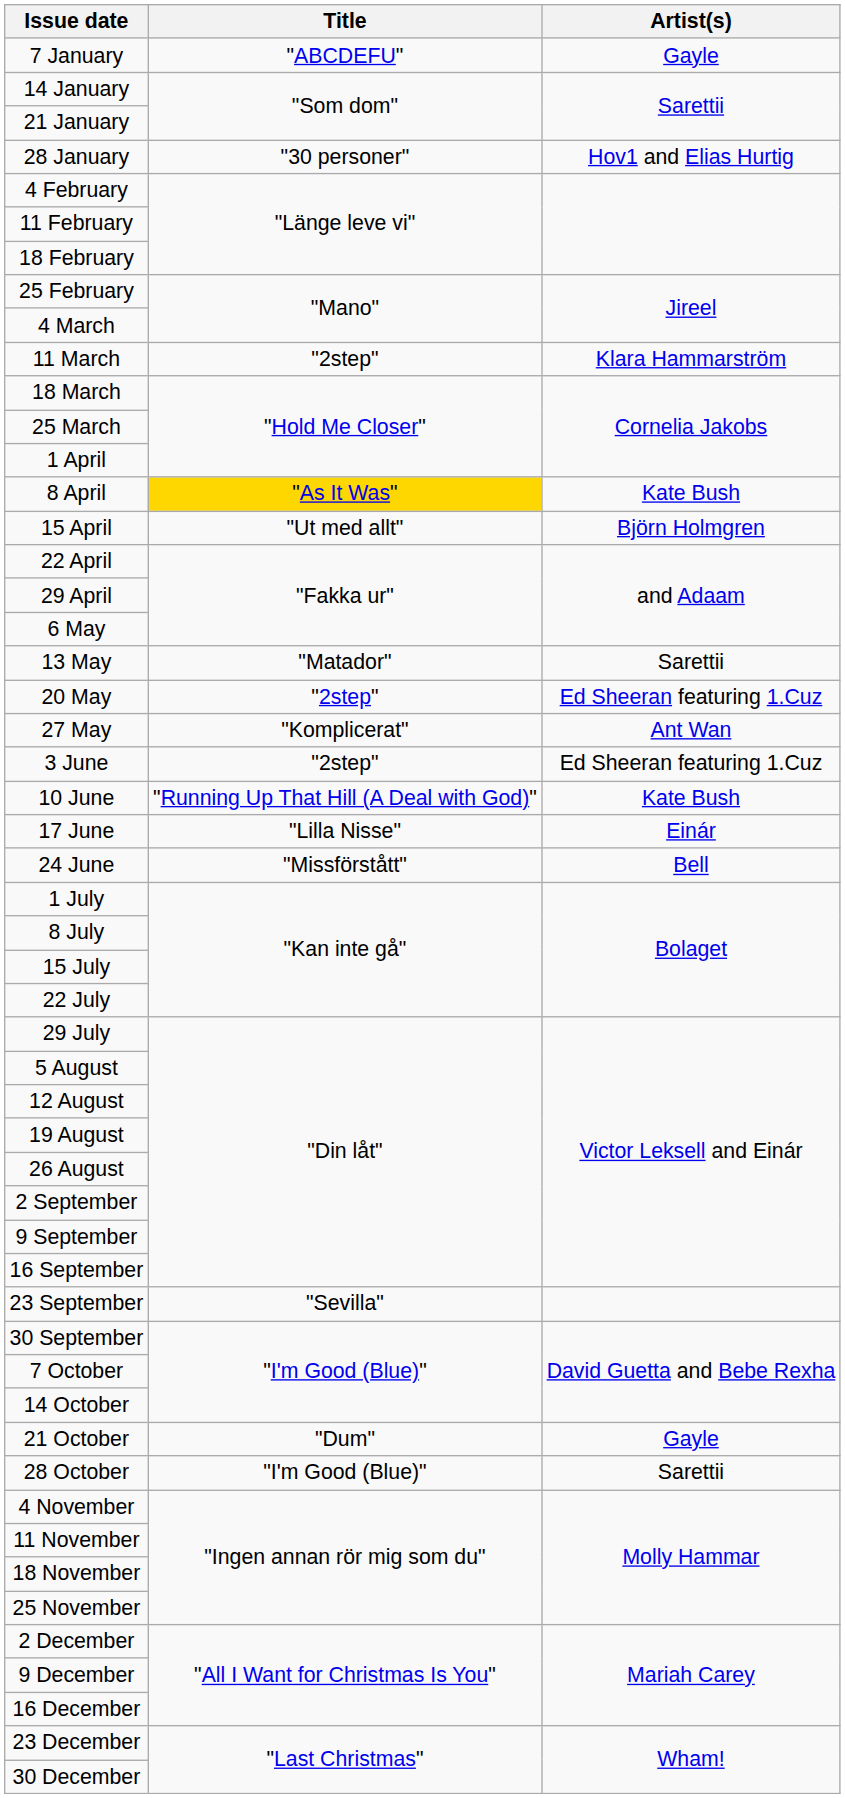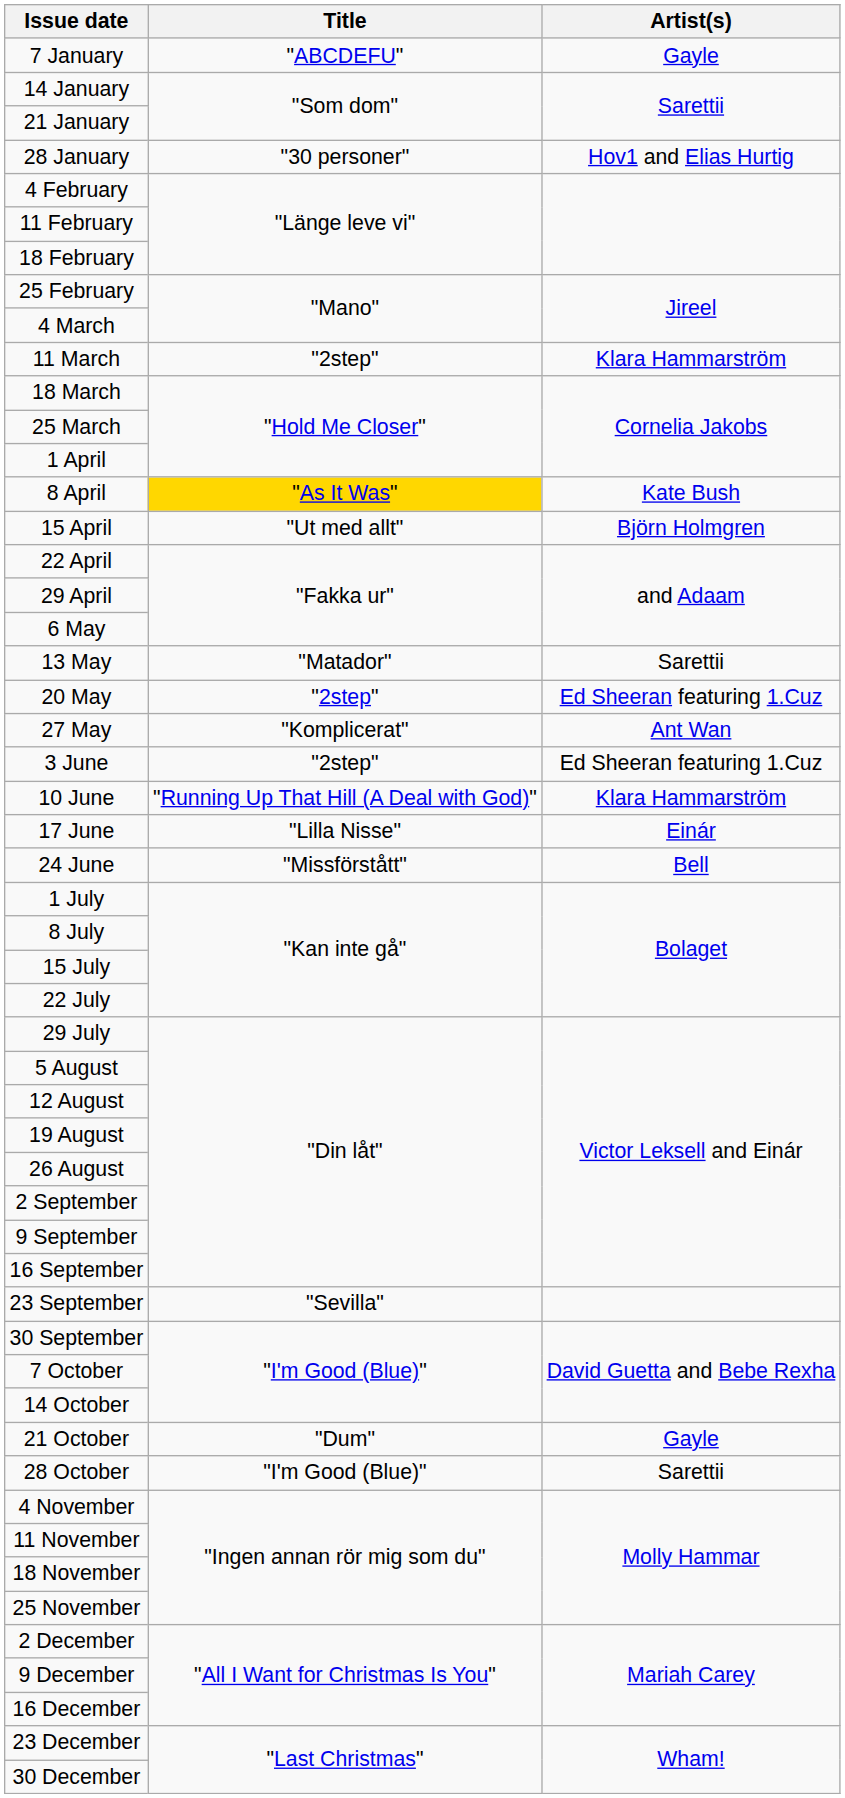10 June | Artist(s): Kate Bush -> Klara Hammarström
